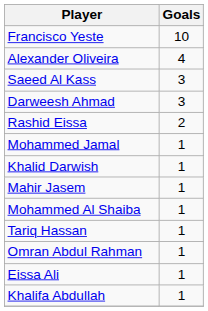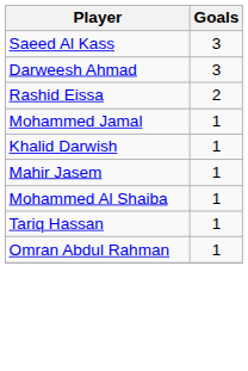- row: Francisco Yeste | 10
- row: Alexander Oliveira | 4
- row: Eissa Ali | 1
- row: Khalifa Abdullah | 1
